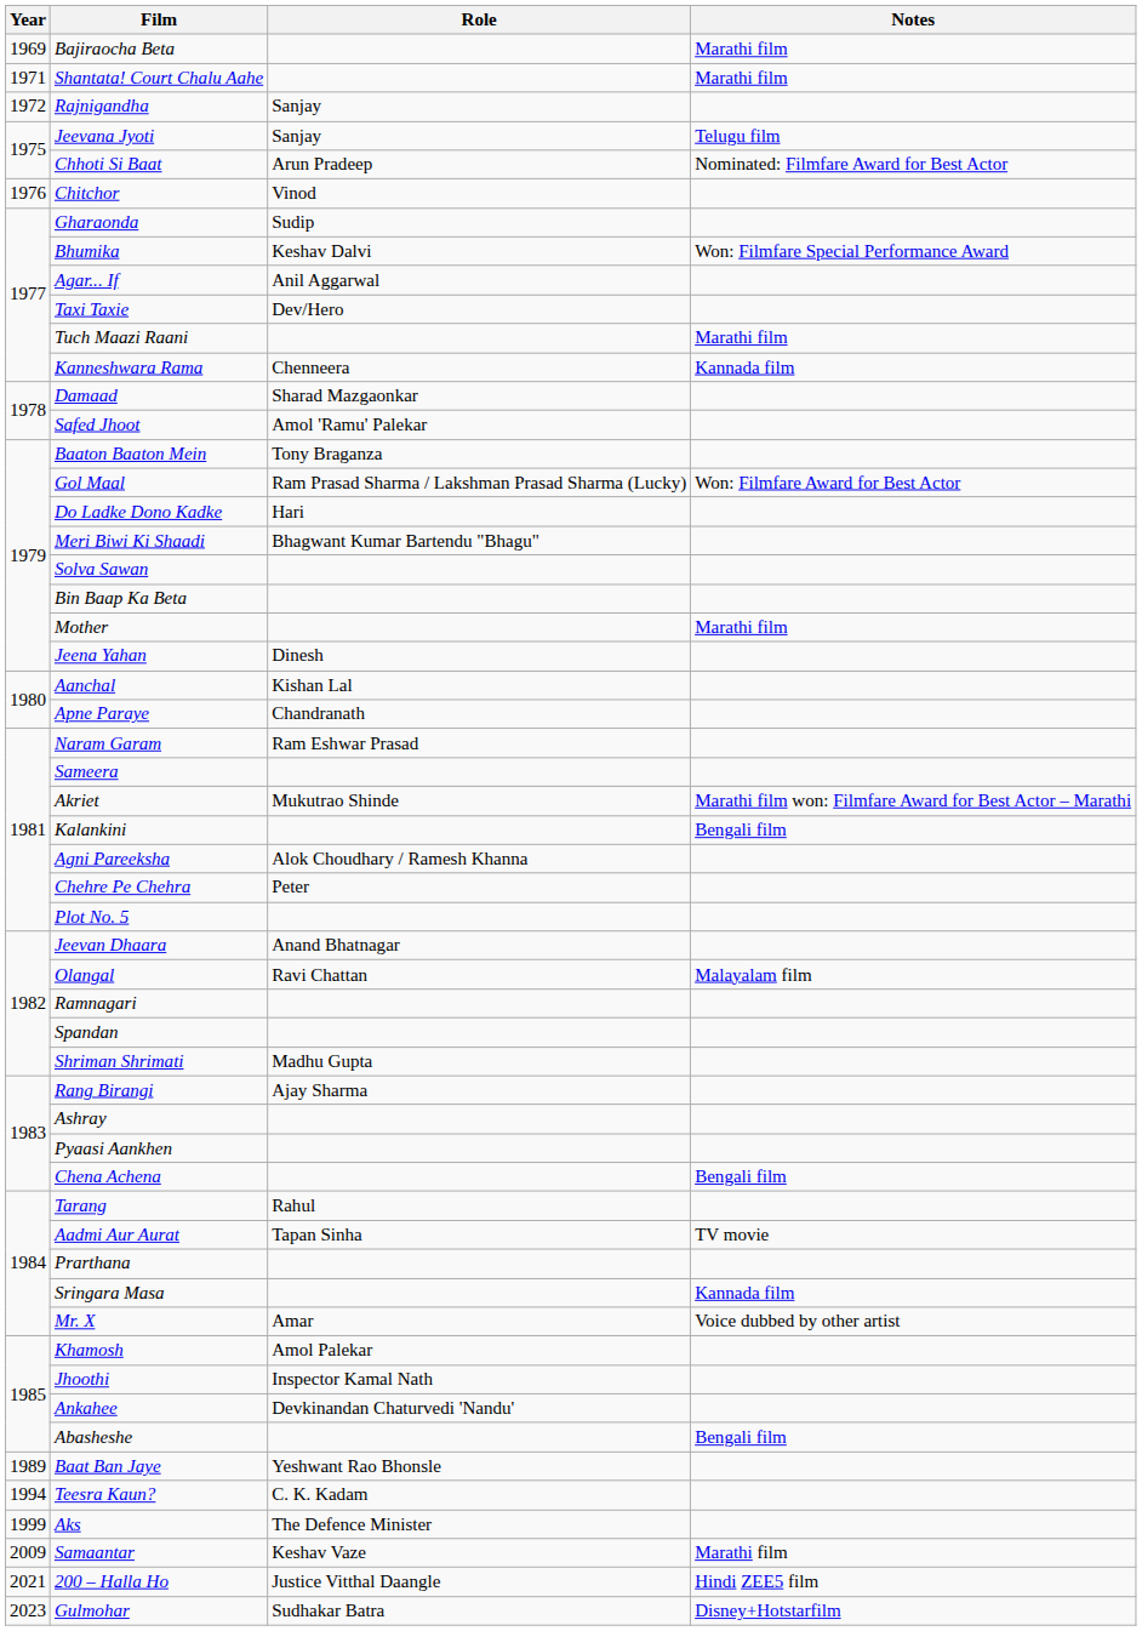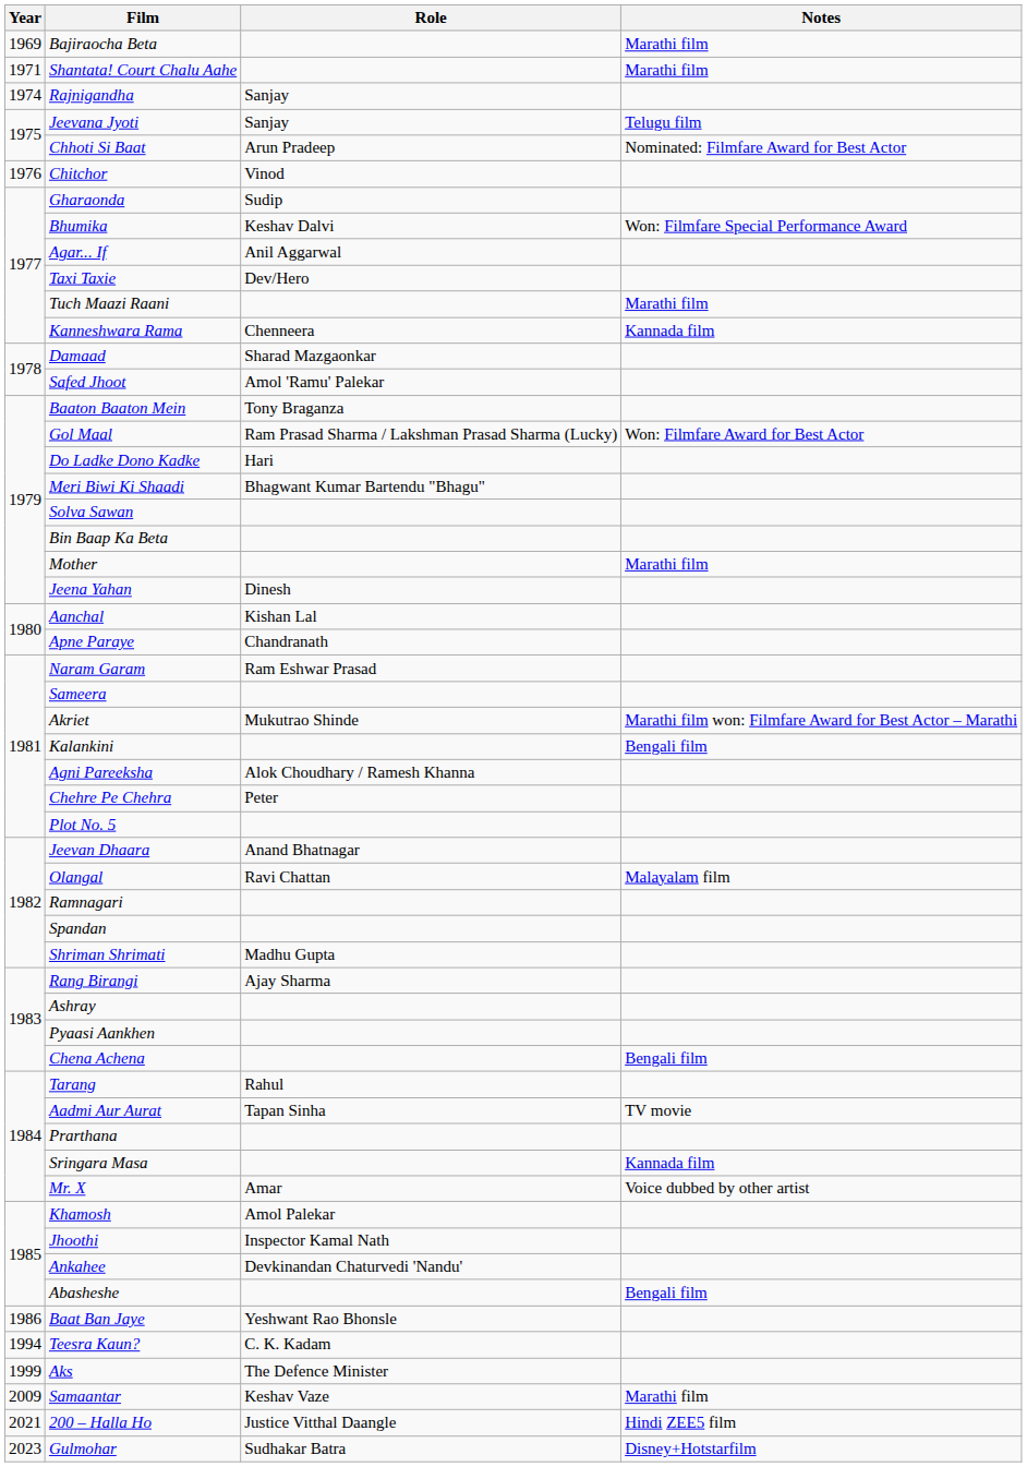Rajnigandha | Year: 1972 -> 1974
Baat Ban Jaye | Year: 1989 -> 1986
